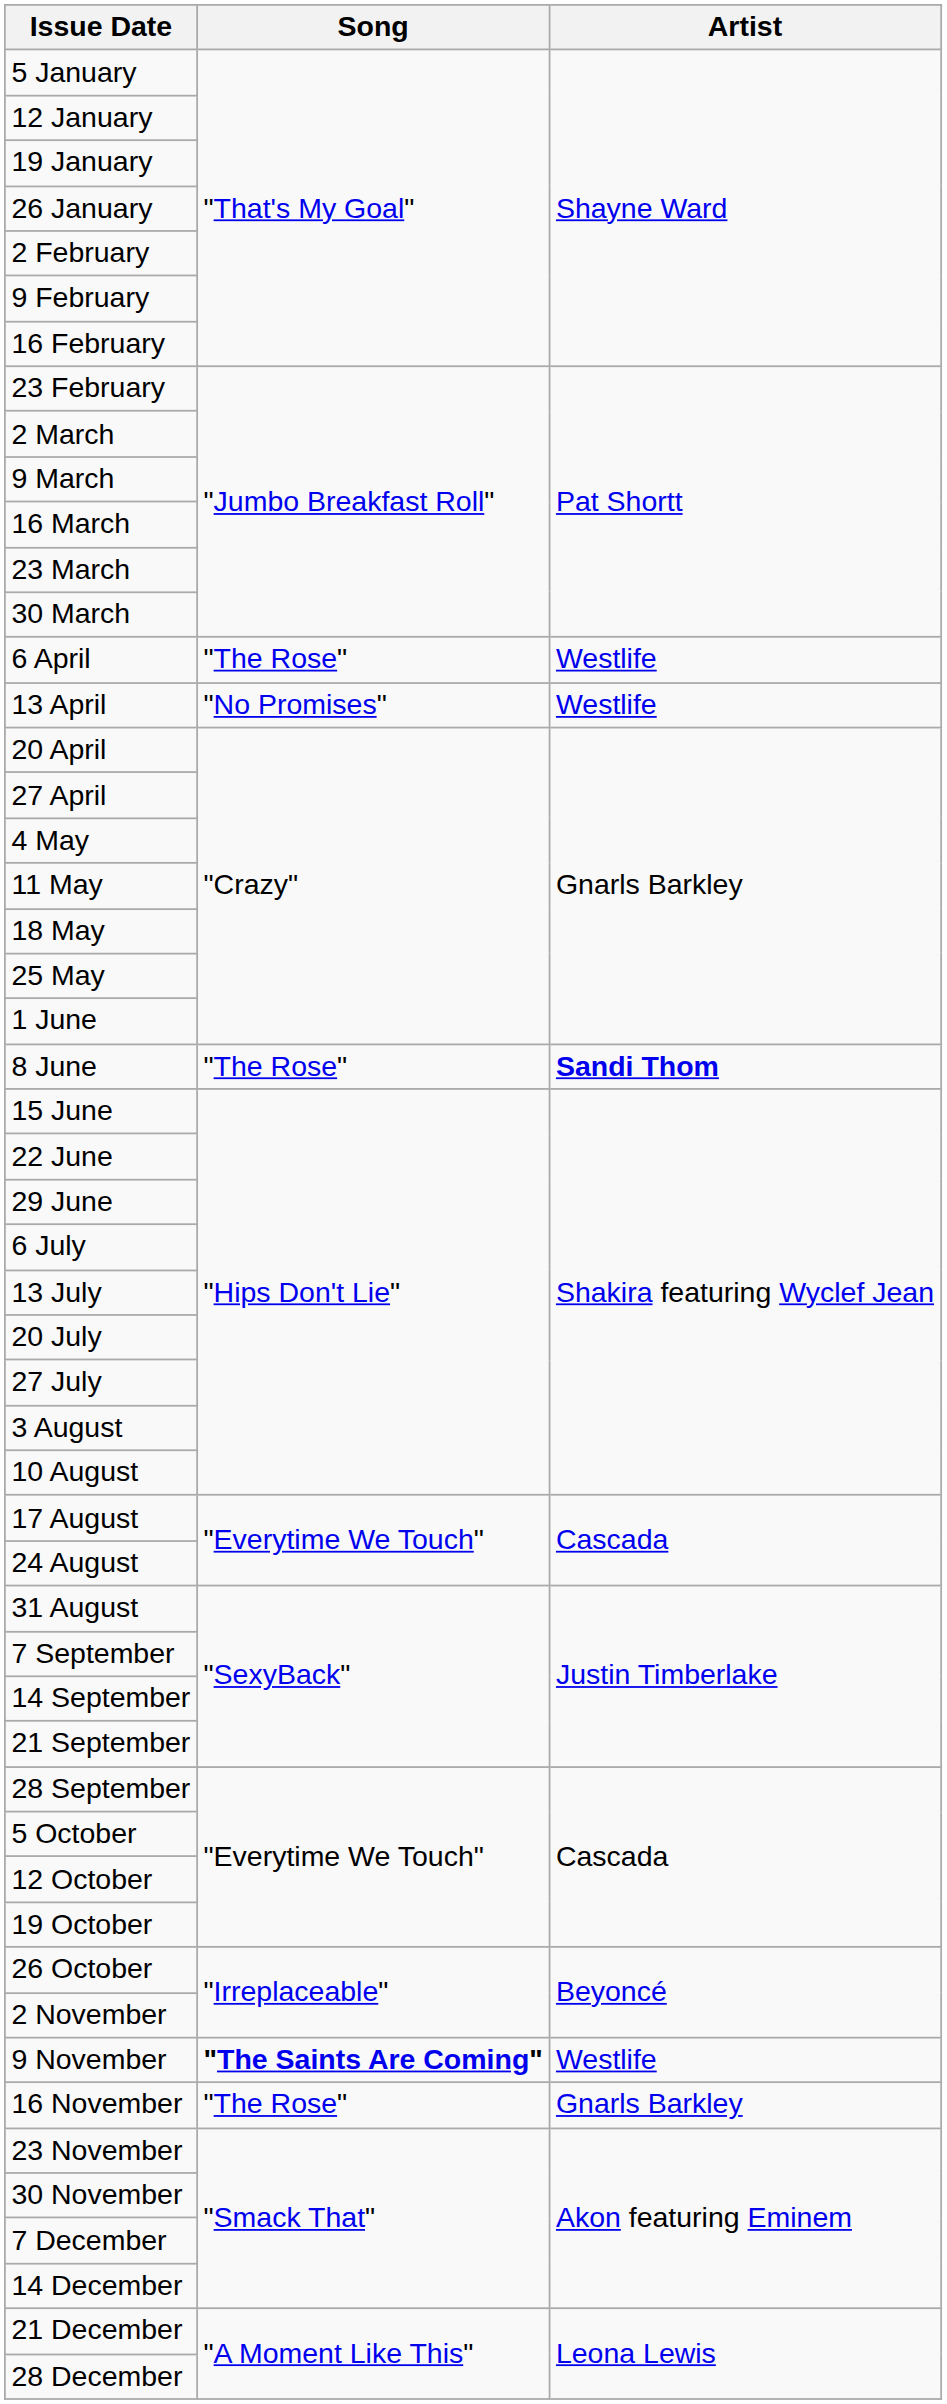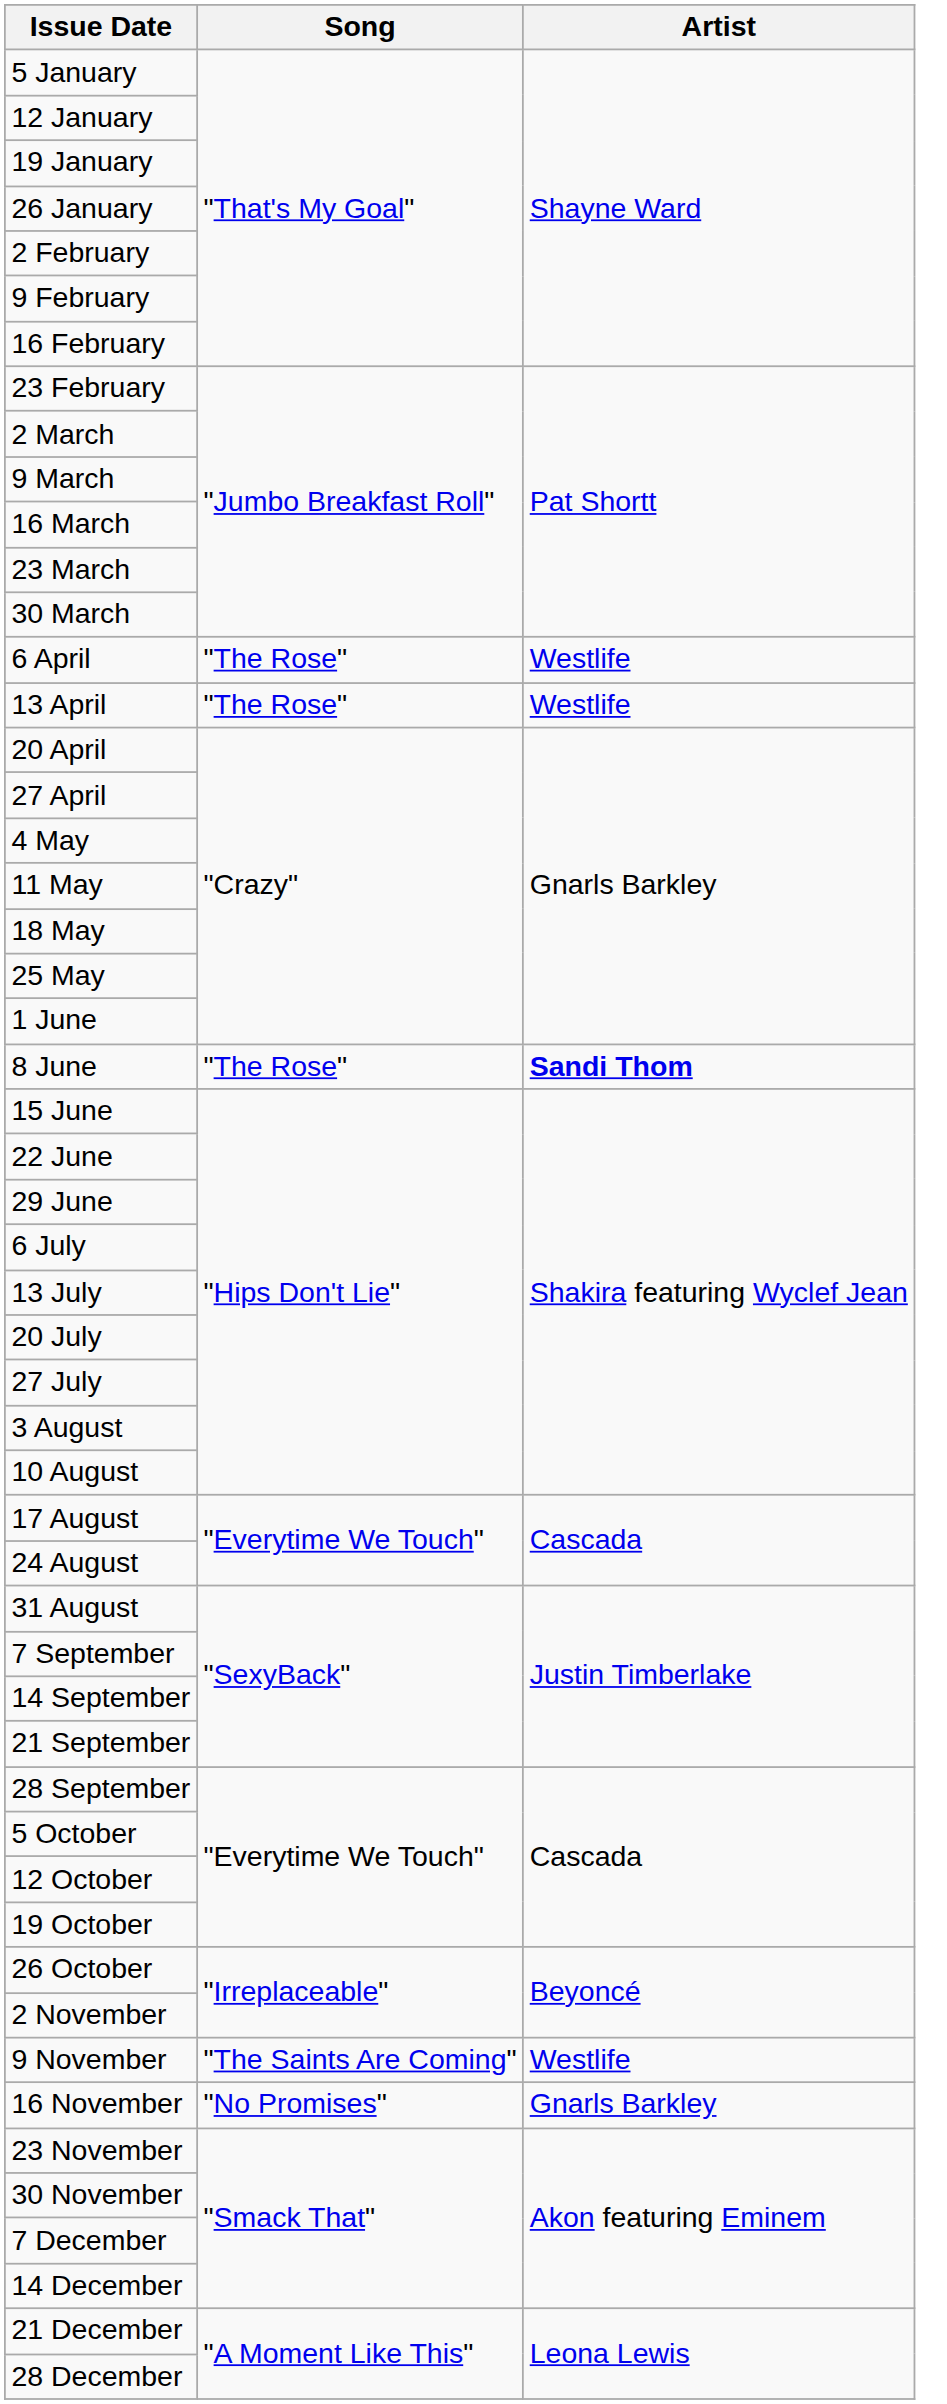13 April | Song: "No Promises" -> "The Rose"
9 November | Song: bold -> normal
16 November | Song: "The Rose" -> "No Promises"
